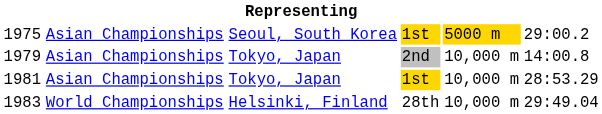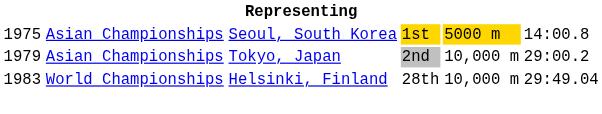1975 | column 6: 29:00.2 -> 14:00.8
1979 | column 6: 14:00.8 -> 29:00.2
- row: 1981 | Asian Championships | Tokyo, Japan | 1st | 10,000 m | 28:53.29
